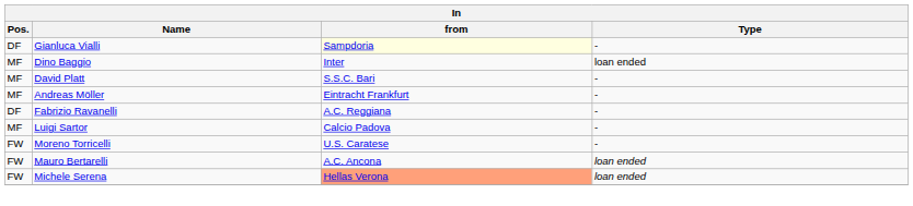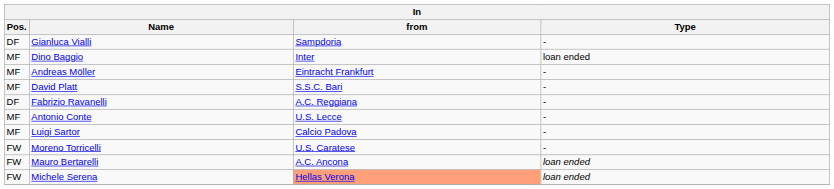Gianluca Vialli | from: lightyellow background -> no background
rows swapped: Andreas Möller <-> David Platt
+ row: MF | Antonio Conte | U.S. Lecce | -
